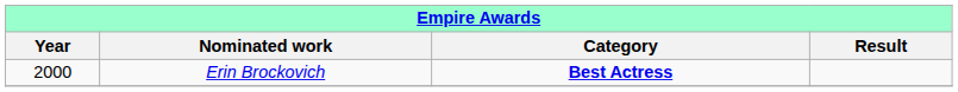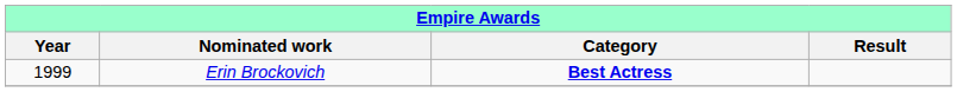Erin Brockovich | Year: 2000 -> 1999
